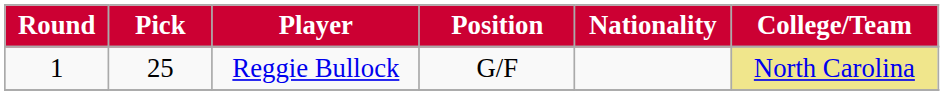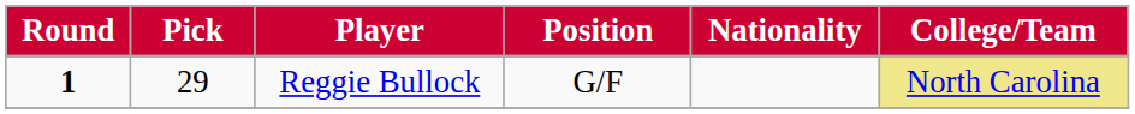Reggie Bullock | Round: normal -> bold
Reggie Bullock | Pick: 25 -> 29
